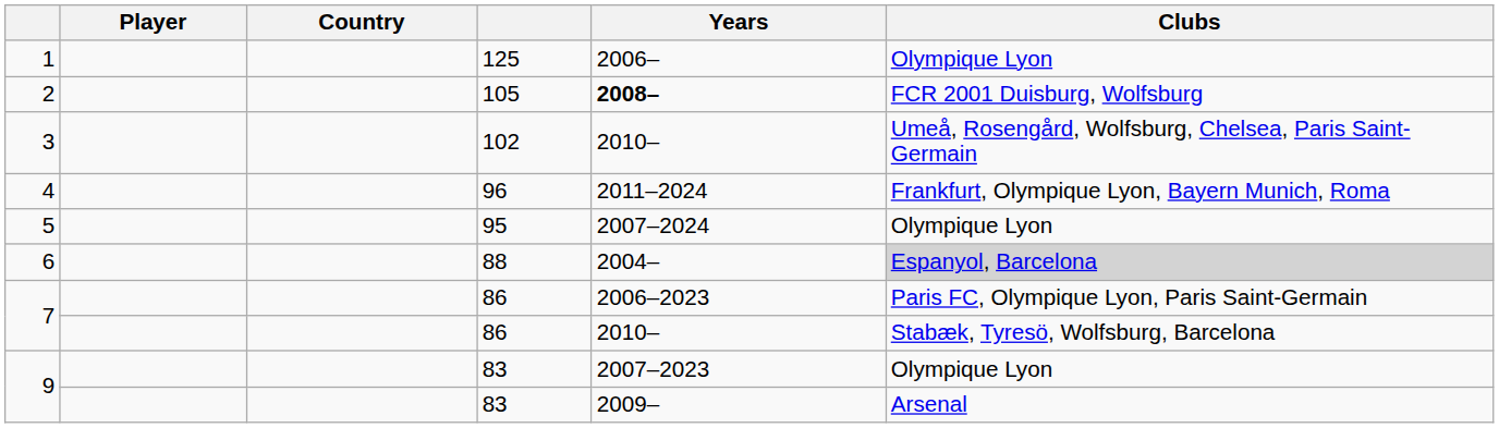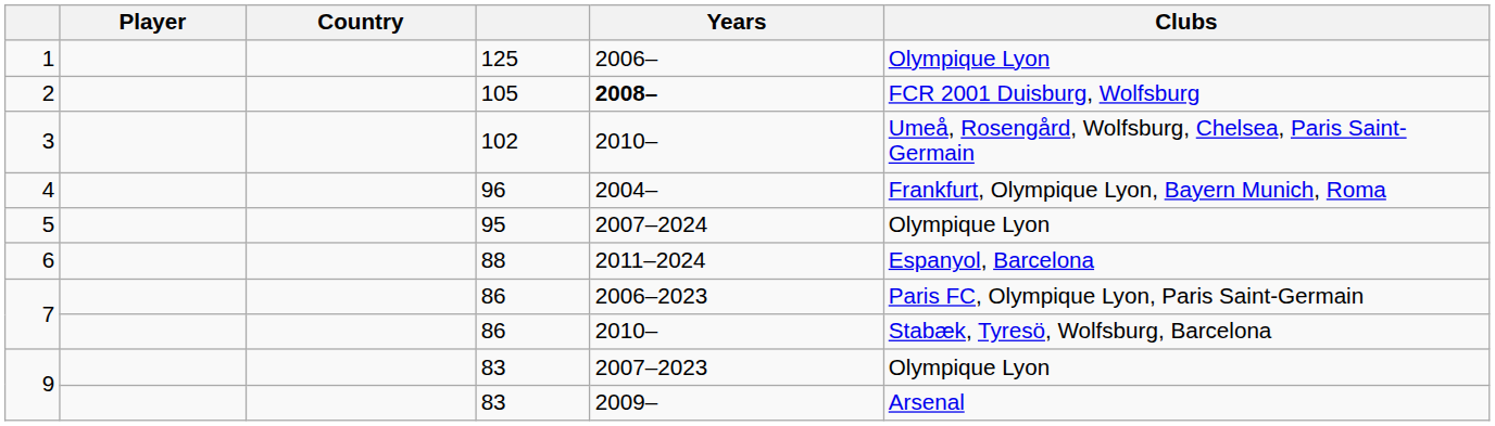4 | Years: 2011–2024 -> 2004–
6 | Years: 2004– -> 2011–2024
6 | Clubs: lightgrey background -> no background
